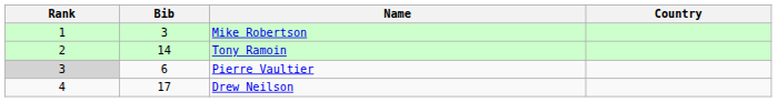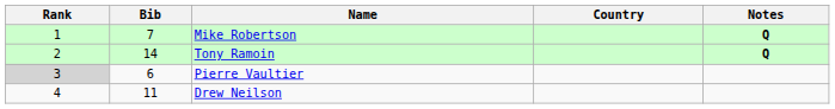+ column: Notes | Q | Q
Mike Robertson | Bib: 3 -> 7
Drew Neilson | Bib: 17 -> 11
